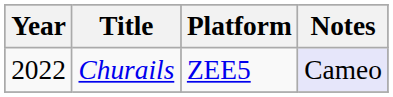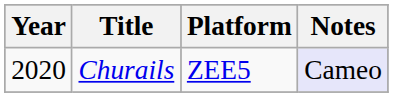Churails | Year: 2022 -> 2020
